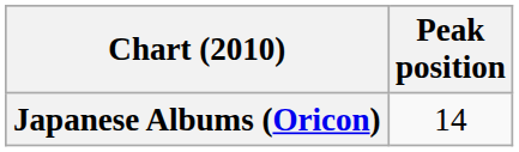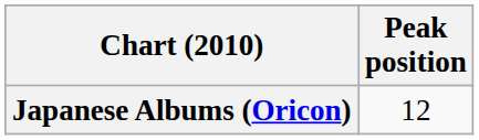Japanese Albums (Oricon) | Peak position: 14 -> 12
